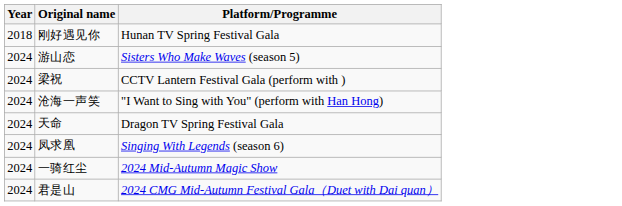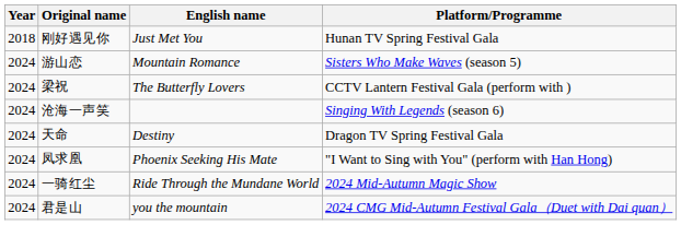+ column: English name | Just Met You | Mountain Romance | The Butterfly Lovers | Destiny | Phoenix Seeking His Mate | Ride Through the Mundane World | you the mountain
沧海一声笑 | Platform/Programme: "I Want to Sing with You" (perform with Han Hong) -> Singing With Legends (season 6)
凤求凰 | Platform/Programme: Singing With Legends (season 6) -> "I Want to Sing with You" (perform with Han Hong)
